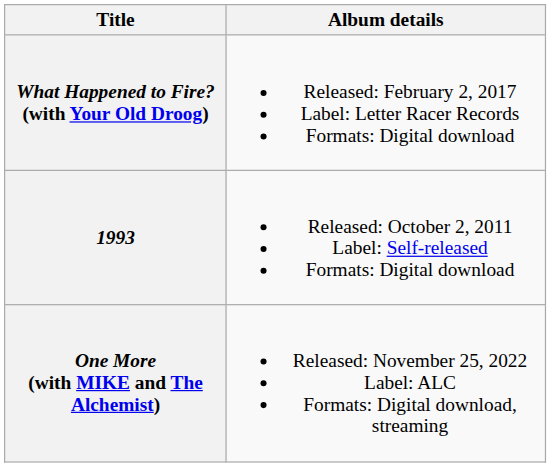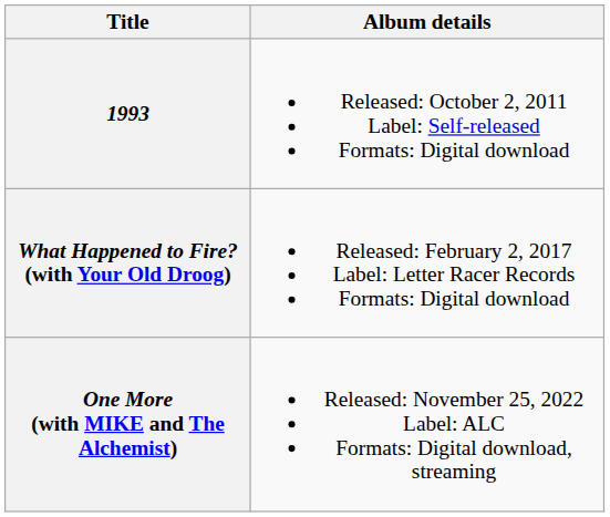rows swapped: 1993 <-> What Happened to Fire? (with Your Old Droog)
